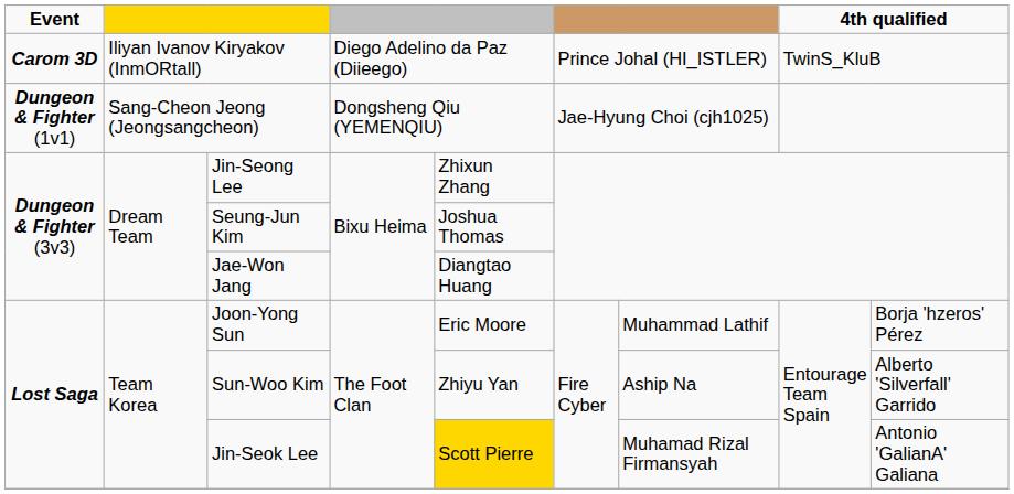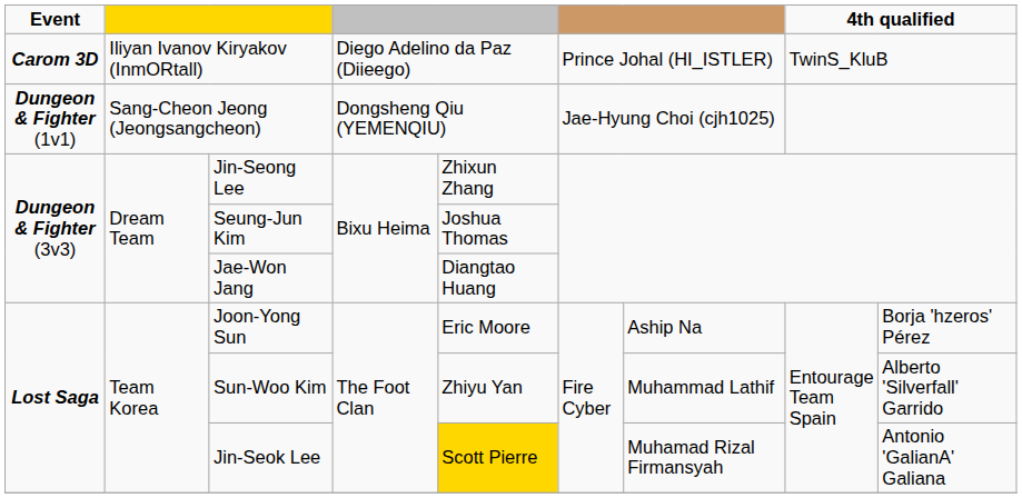Joon-Yong Sun | column 7: Muhammad Lathif -> Aship Na
Sun-Woo Kim | column 7: Aship Na -> Muhammad Lathif
